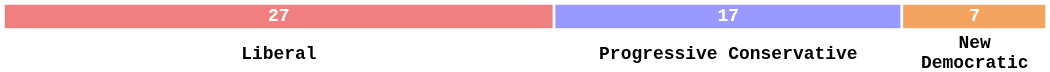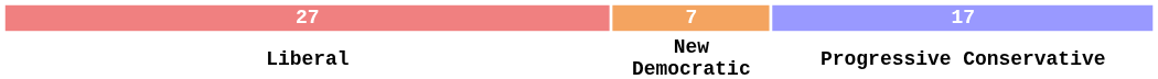columns swapped: 17 <-> 7
